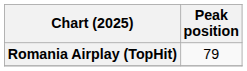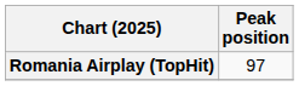Romania Airplay (TopHit) | Peak position: 79 -> 97
